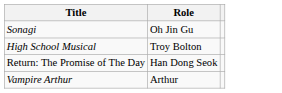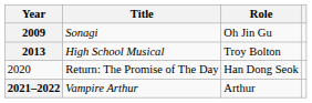+ column: Year | 2009 | 2013 | 2020 | 2021–2022
